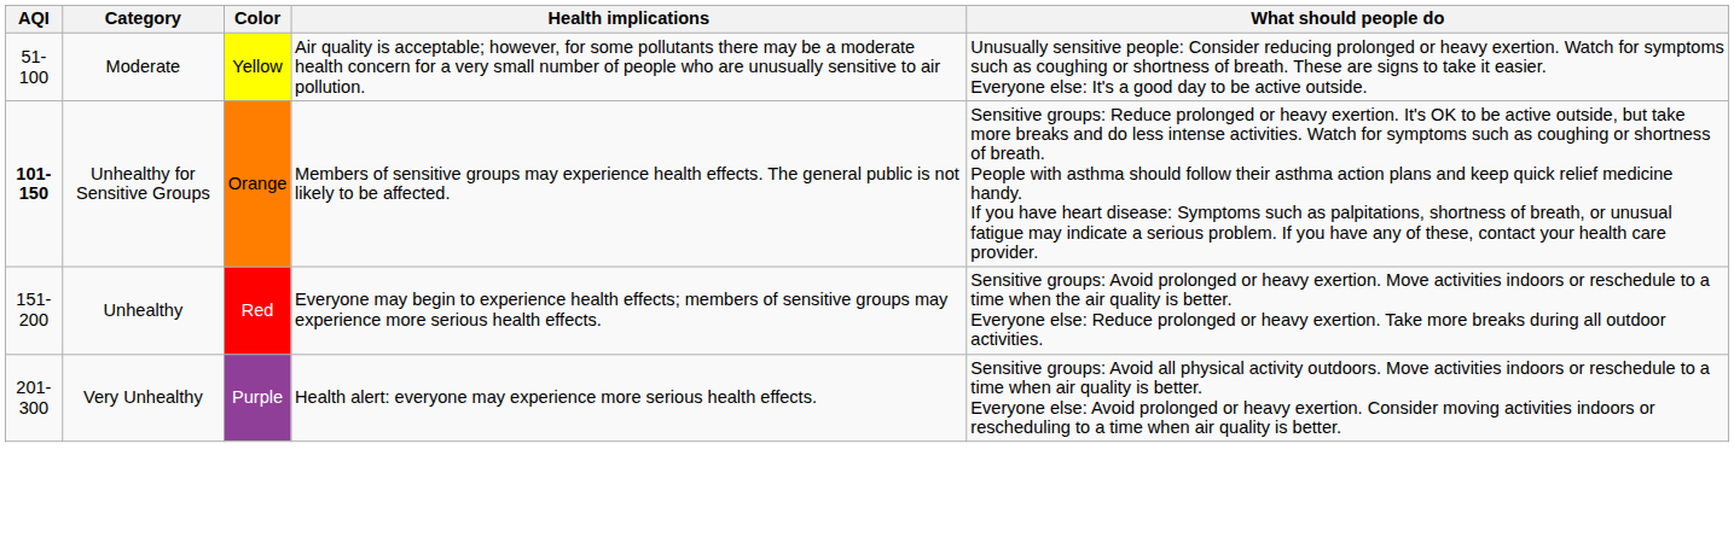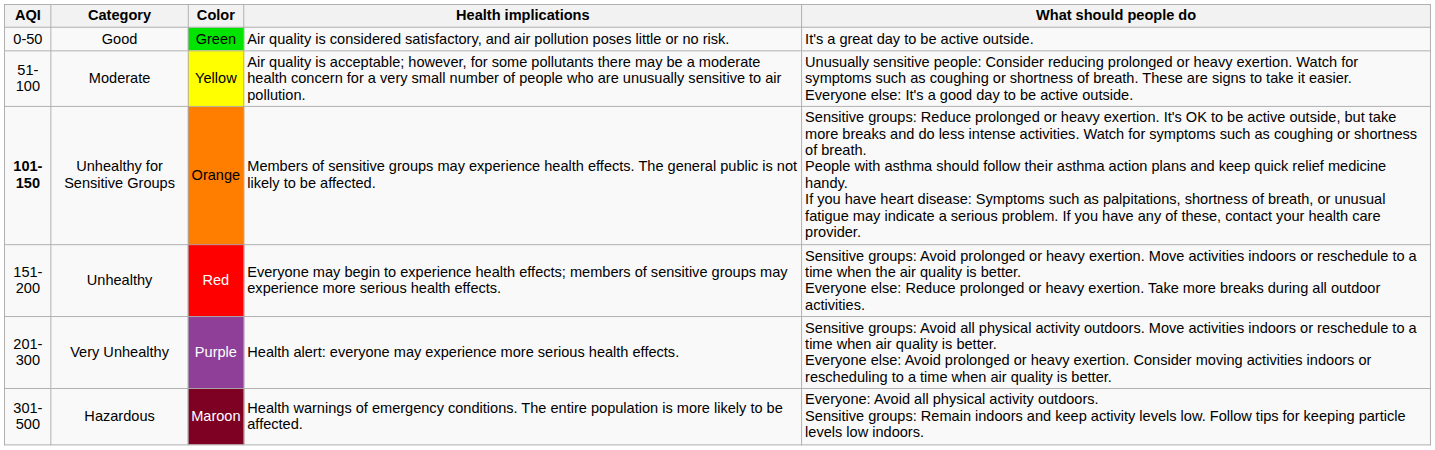+ row: 0-50 | Good | Green | Air quality is considered satisfactory, and air pollution poses little or no risk. | It's a great day to be active outside.
+ row: 301-500 | Hazardous | Maroon | Health warnings of emergency conditions. The entire population is more likely to be affected. | Everyone: Avoid all physical activity outdoors. Sensitive groups: Remain indoors and keep activity levels low. Follow tips for keeping particle levels low indoors.
